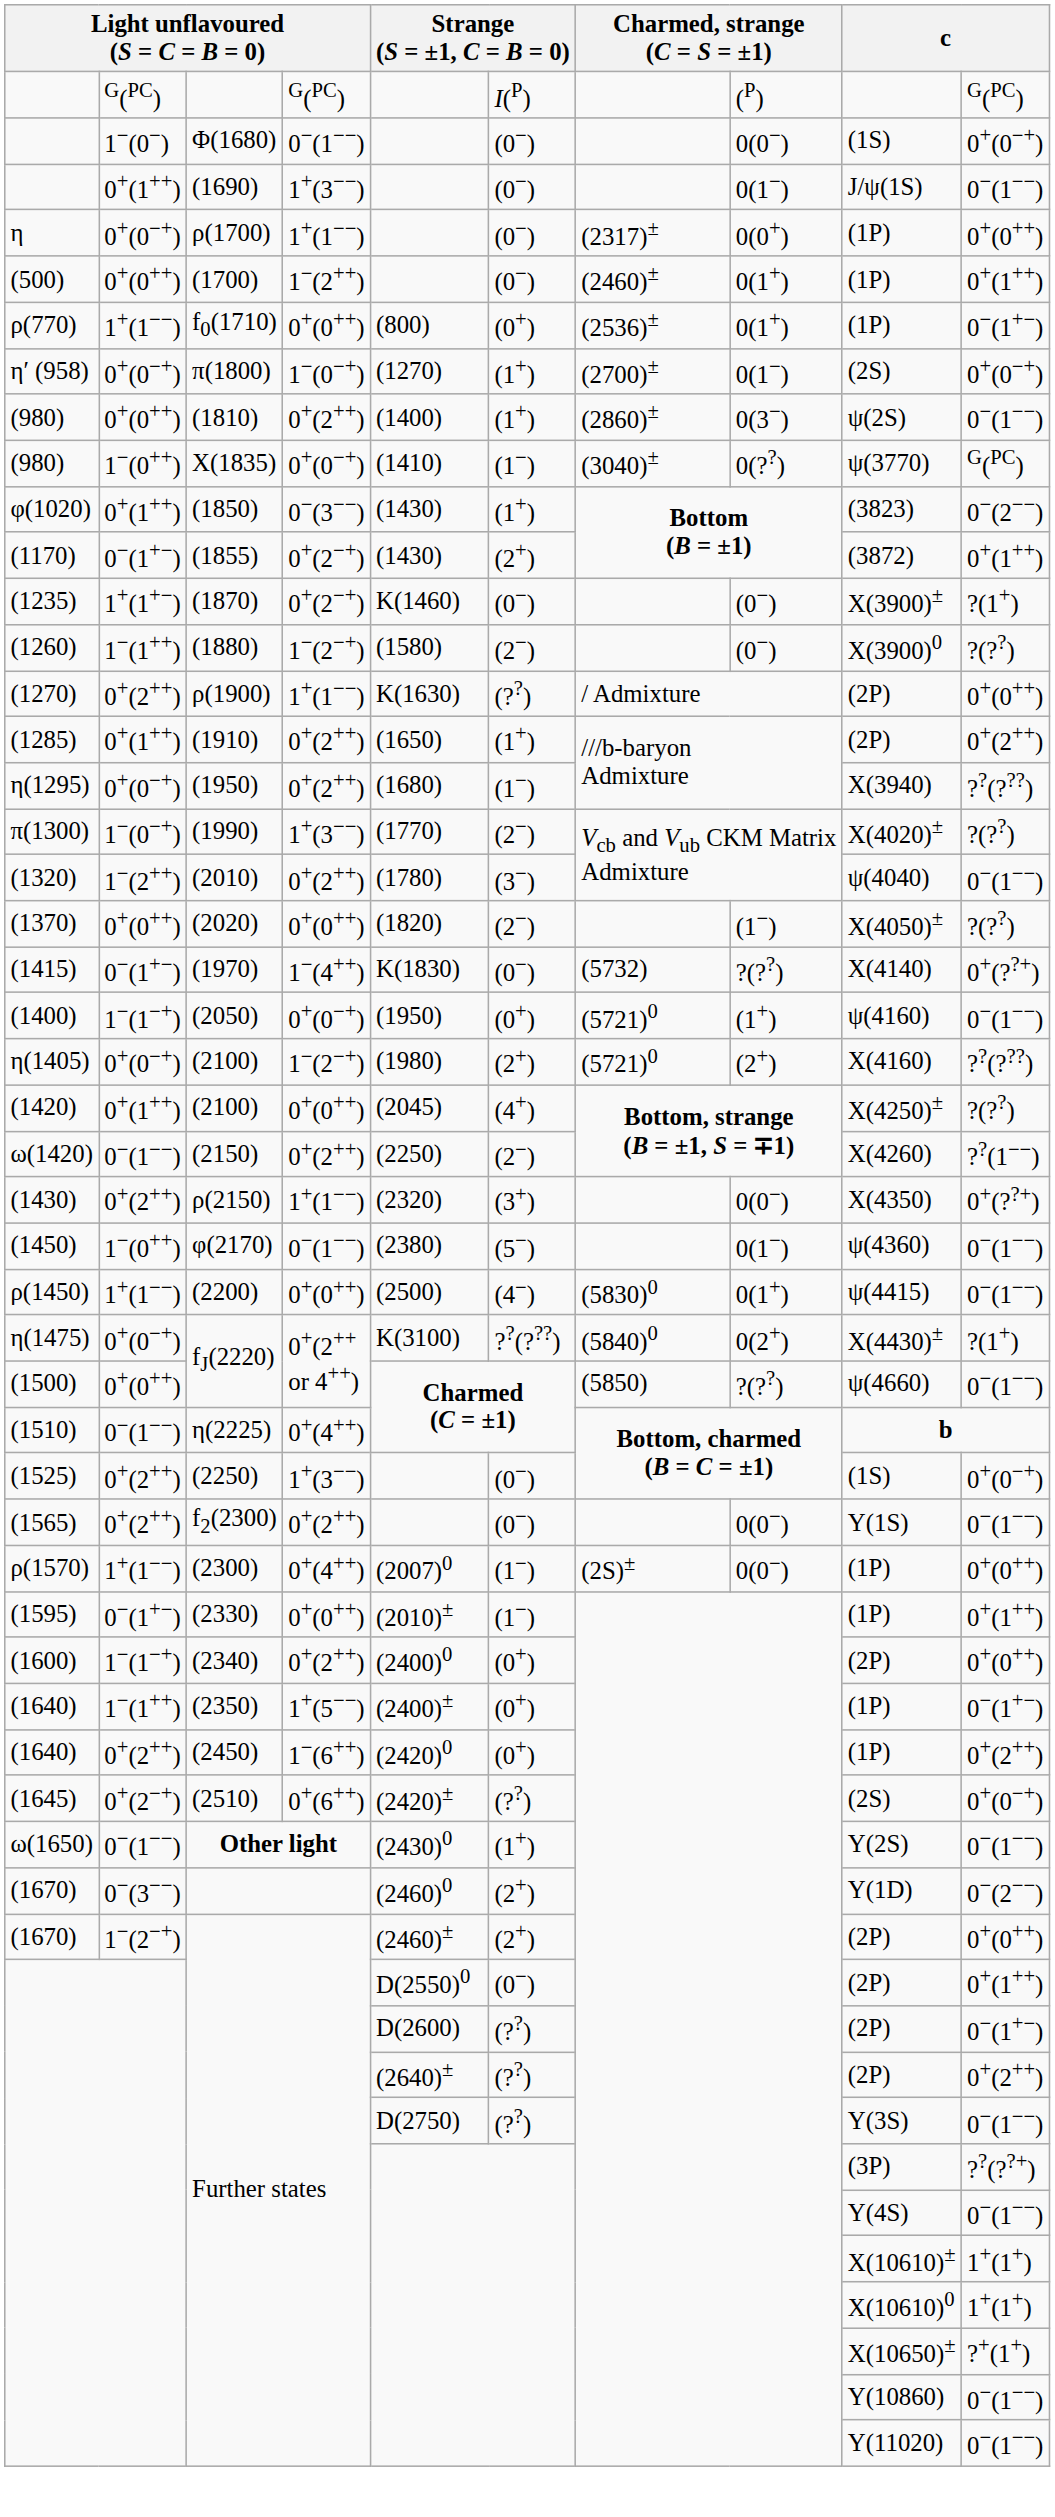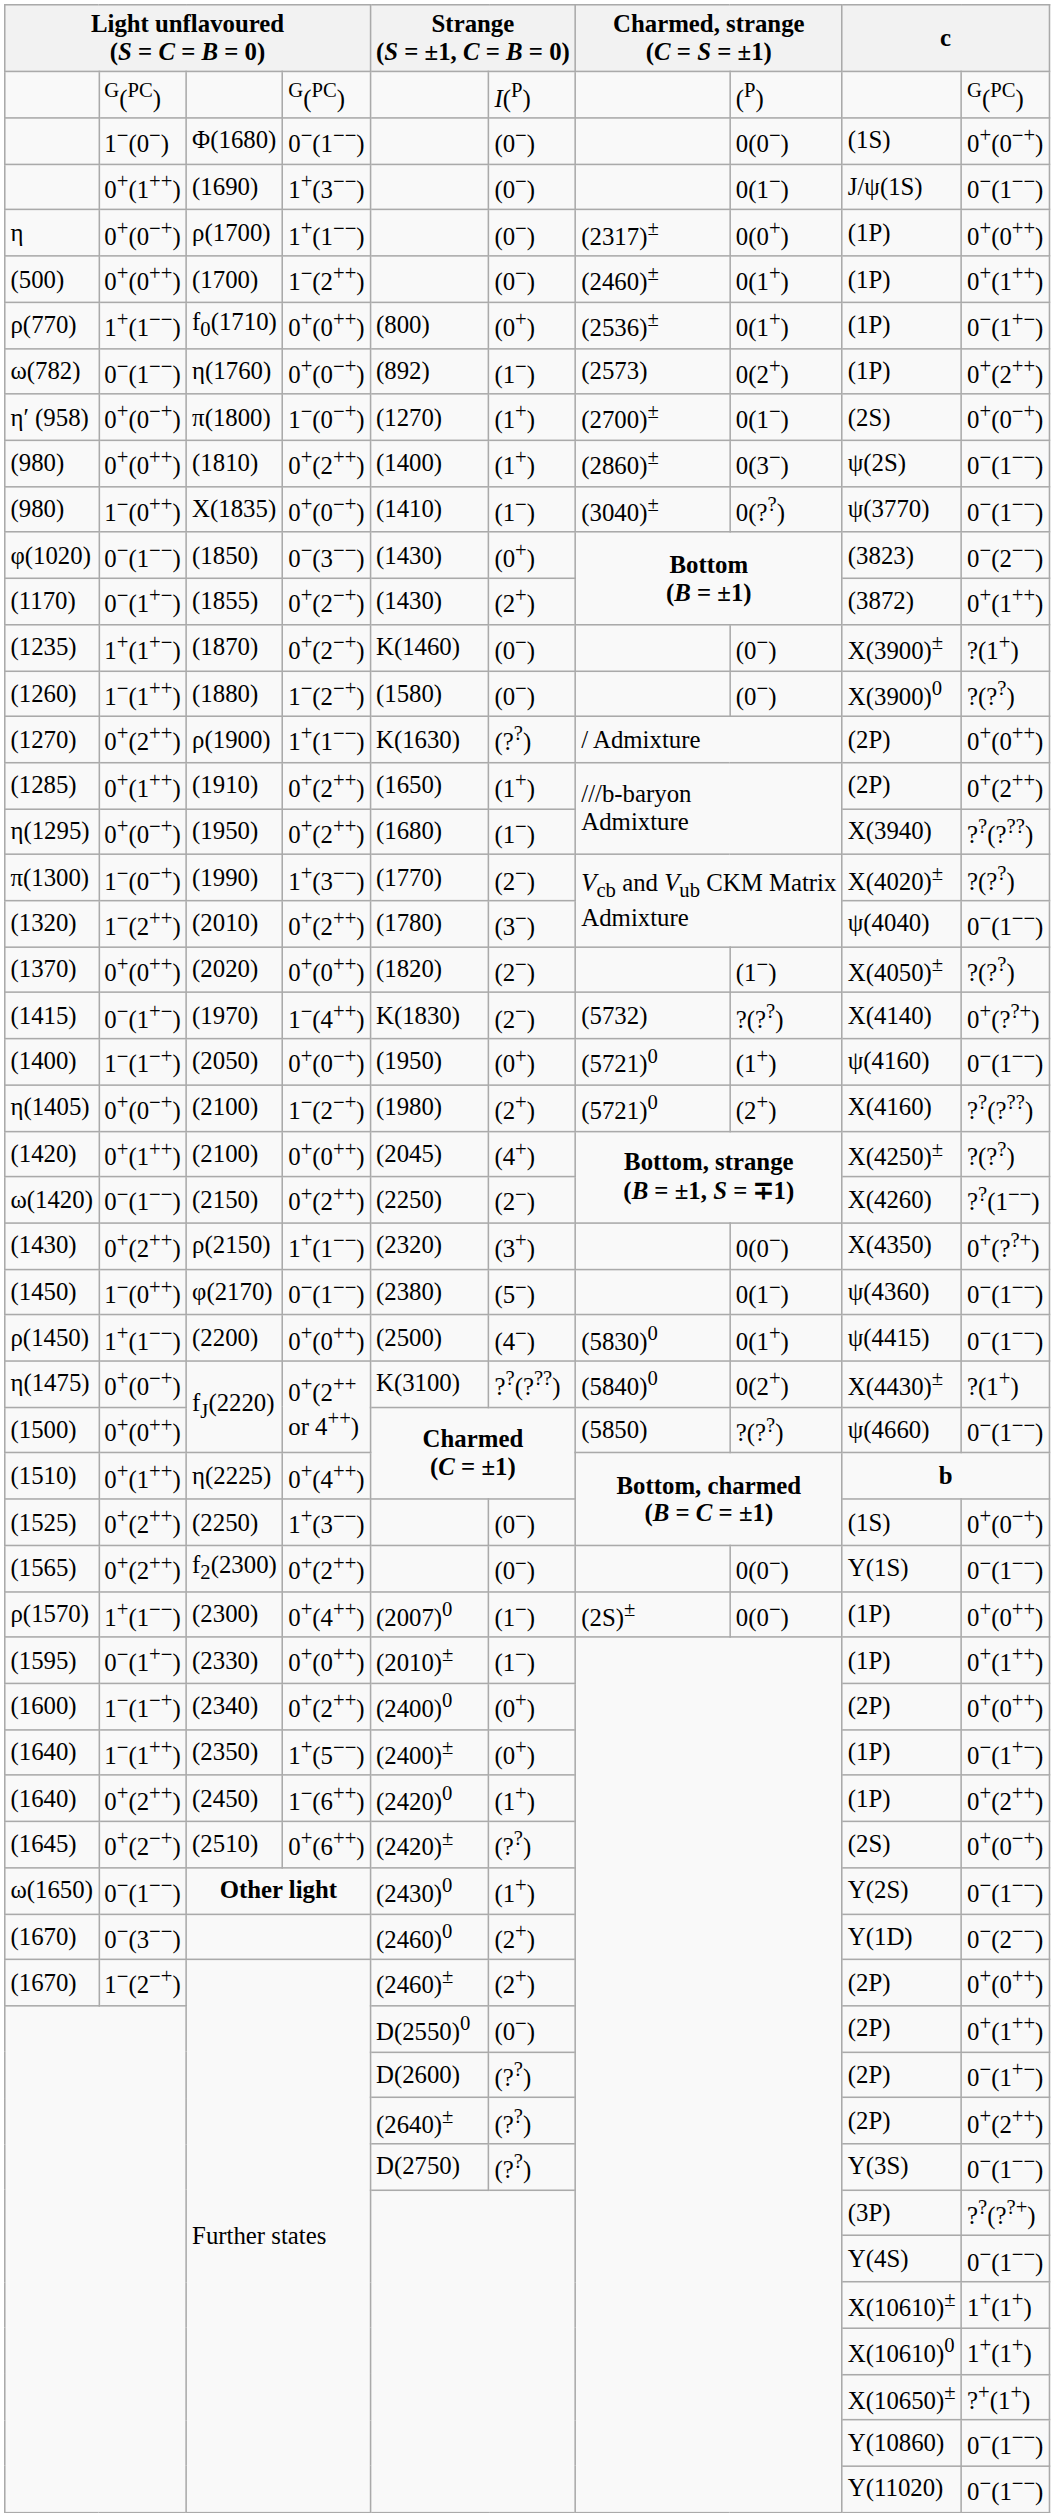+ row: ω(782) | 0−(1−−) | η(1760) | 0+(0−+) | (892) | (1−) | (2573) | 0(2+) | (1P) | 0+(2++)
X(1835) | column 10: G(PC) -> 0−(1−−)
(1850) | column 2: 0+(1++) -> 0−(1−−)
(1850) | column 6: (1+) -> (0+)
(1880) | column 6: (2−) -> (0−)
(1970) | column 6: (0−) -> (2−)
η(2225) | column 2: 0−(1−−) -> 0+(1++)
(2450) | column 6: (0+) -> (1+)
